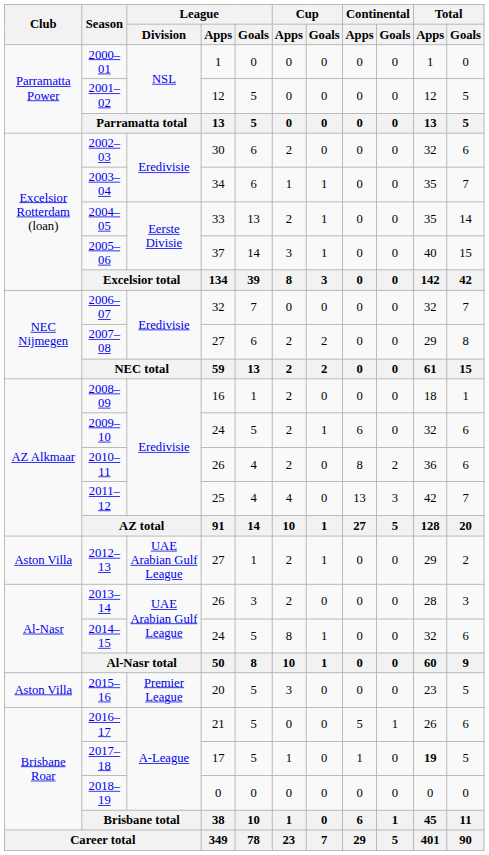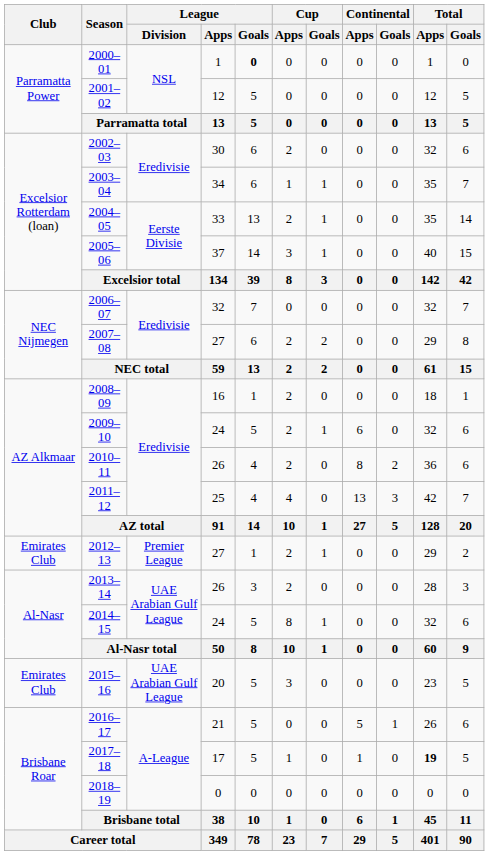2000–01 | League / Goals: normal -> bold
2012–13 | Club: Aston Villa -> Emirates Club
2012–13 | League / Division: UAE Arabian Gulf League -> Premier League
2015–16 | Club: Aston Villa -> Emirates Club
2015–16 | League / Division: Premier League -> UAE Arabian Gulf League
